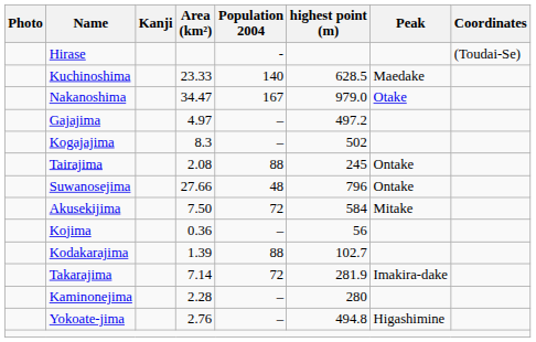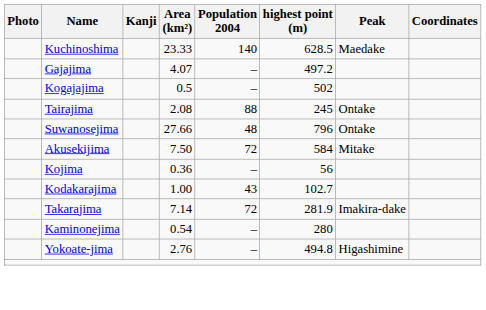- row: Hirase | - | (Toudai-Se)
- row: Nakanoshima | 34.47 | 167 | 979.0 | Otake
Gajajima | Area (km²): 4.97 -> 4.07
Kogajajima | Area (km²): 8.3 -> 0.5
Kodakarajima | Area (km²): 1.39 -> 1.00
Kodakarajima | Population 2004: 88 -> 43
Kaminonejima | Area (km²): 2.28 -> 0.54
